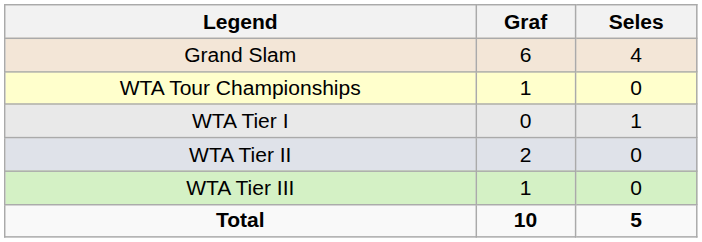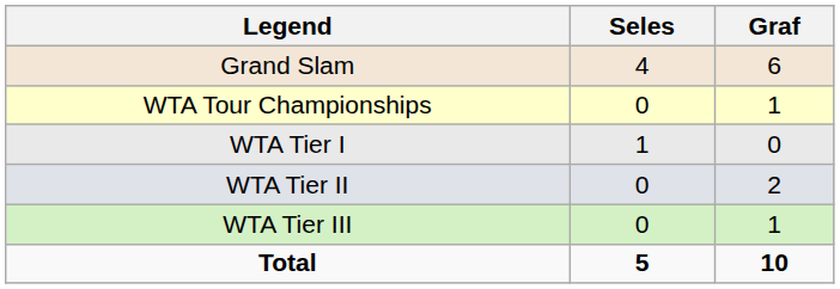columns swapped: Graf <-> Seles
